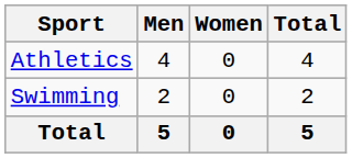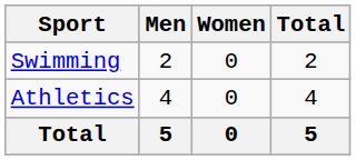rows swapped: Athletics <-> Swimming
